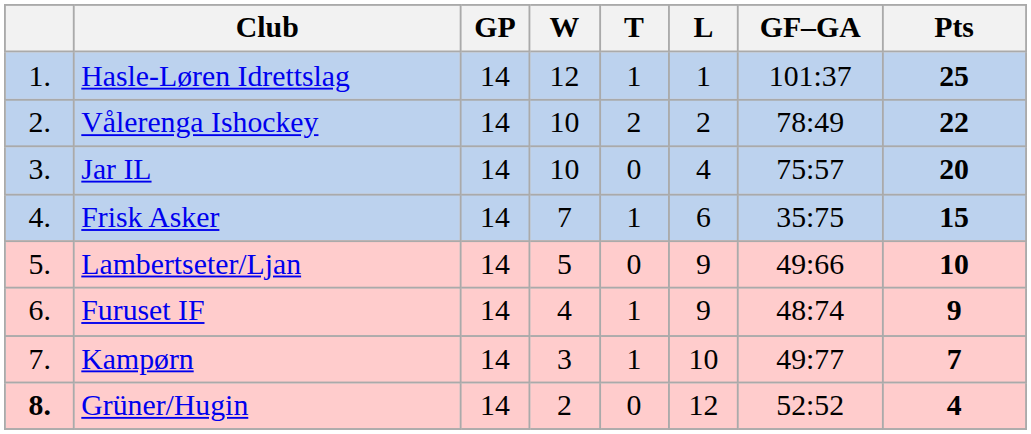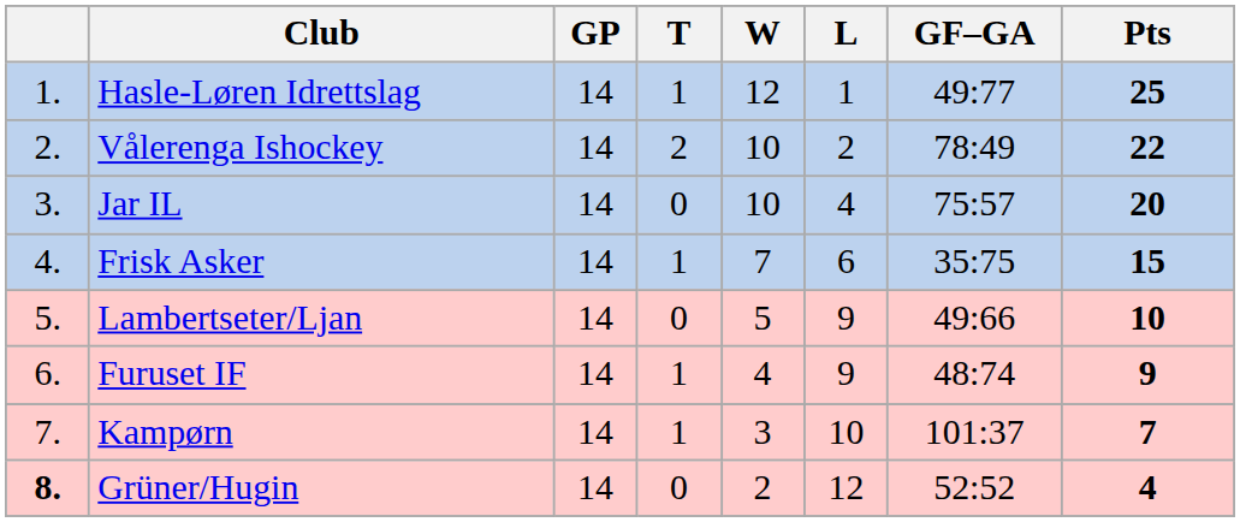columns swapped: W <-> T
Hasle-Løren Idrettslag | GF–GA: 101:37 -> 49:77
Kampørn | GF–GA: 49:77 -> 101:37
